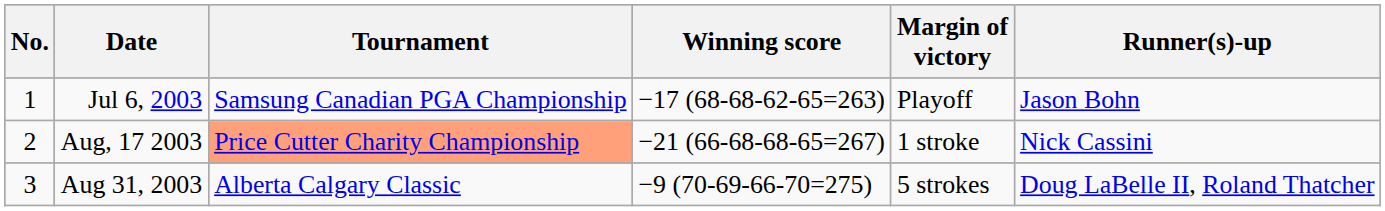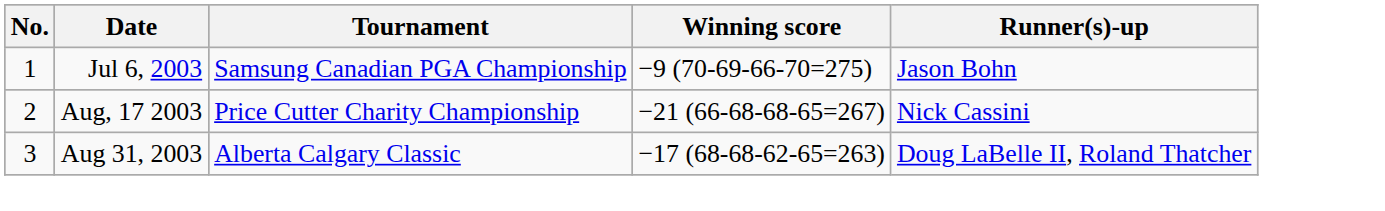- column: Margin of victory | Playoff | 1 stroke | 5 strokes
Jul 6, 2003 | Winning score: −17 (68-68-62-65=263) -> −9 (70-69-66-70=275)
Aug, 17 2003 | Tournament: lightsalmon background -> no background
Aug 31, 2003 | Winning score: −9 (70-69-66-70=275) -> −17 (68-68-62-65=263)
